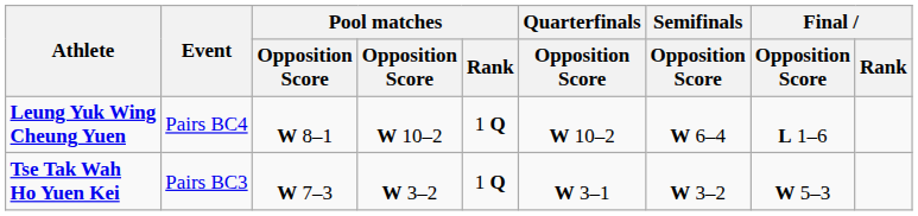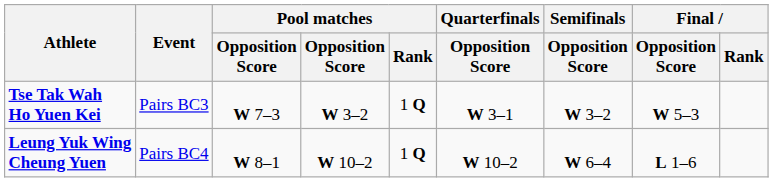rows swapped: Tse Tak Wah Ho Yuen Kei <-> Leung Yuk Wing Cheung Yuen
